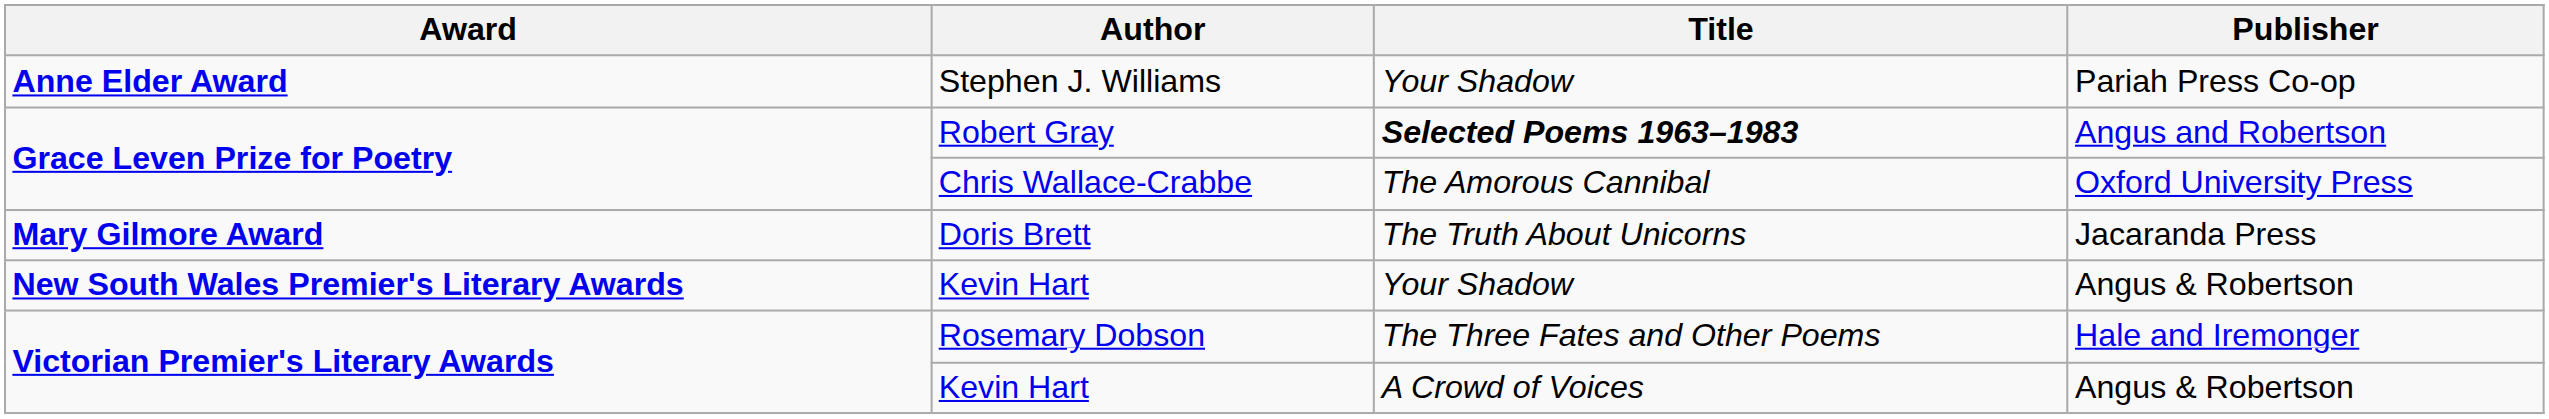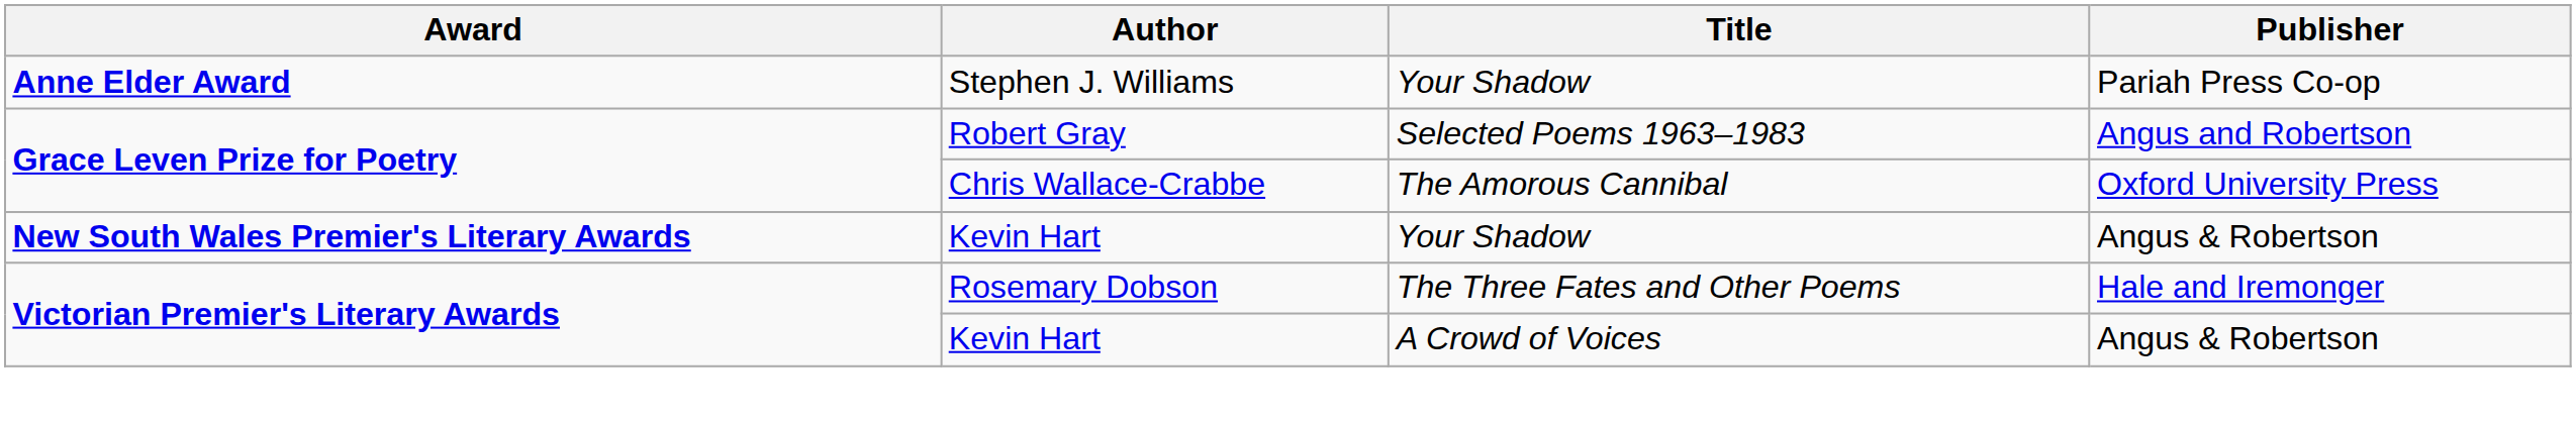Robert Gray | Title: bold -> normal
- row: Mary Gilmore Award | Doris Brett | The Truth About Unicorns | Jacaranda Press
